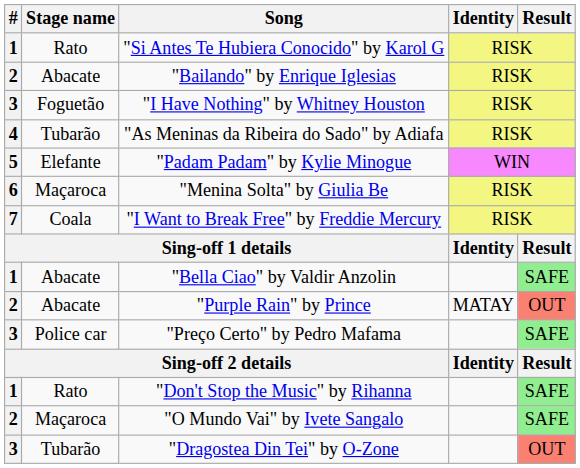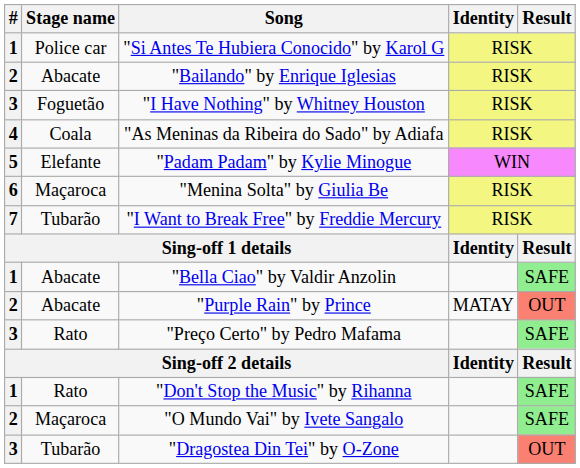"Si Antes Te Hubiera Conocido" by Karol G | Stage name: Rato -> Police car
"As Meninas da Ribeira do Sado" by Adiafa | Stage name: Tubarão -> Coala
"I Want to Break Free" by Freddie Mercury | Stage name: Coala -> Tubarão
"Preço Certo" by Pedro Mafama | Stage name: Police car -> Rato
